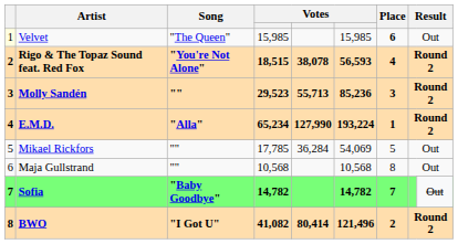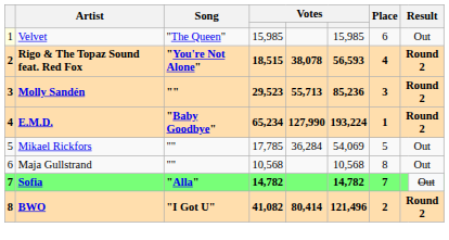Velvet | Place: bold -> normal
E.M.D. | Song: "Alla" -> "Baby Goodbye"
Sofia | Song: "Baby Goodbye" -> "Alla"
